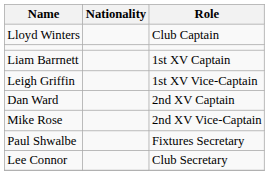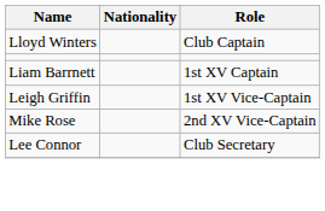- row: Dan Ward | 2nd XV Captain
- row: Paul Shwalbe | Fixtures Secretary
